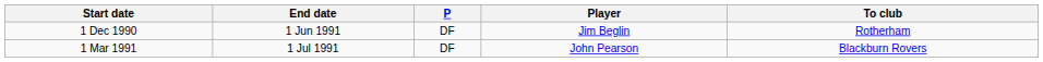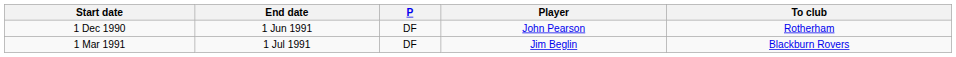1 Dec 1990 | Player: Jim Beglin -> John Pearson
1 Mar 1991 | Player: John Pearson -> Jim Beglin
